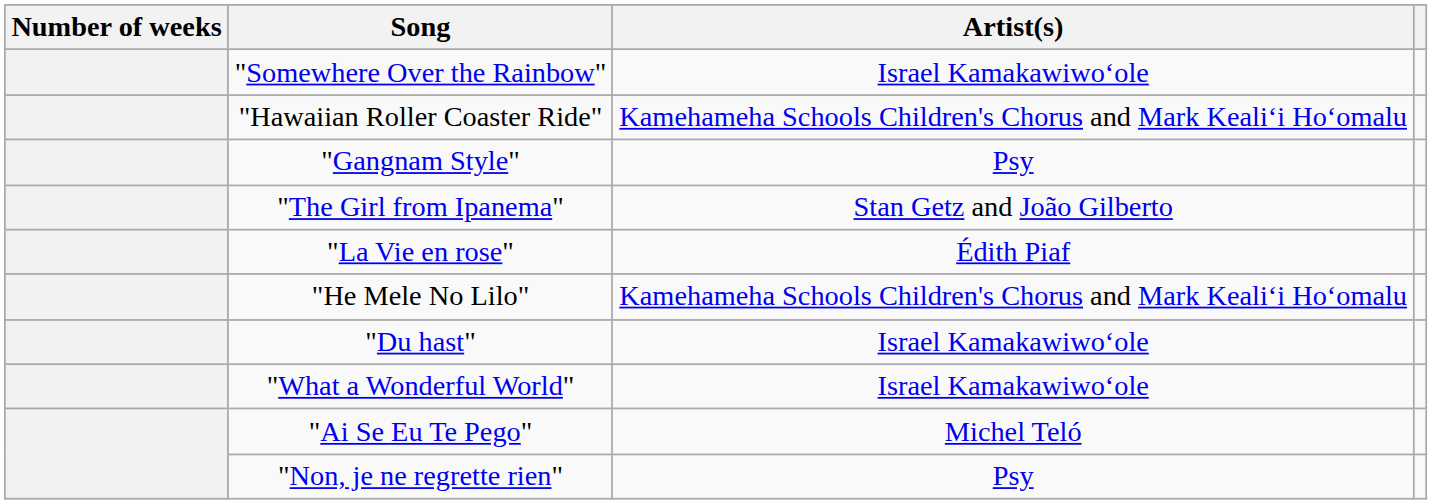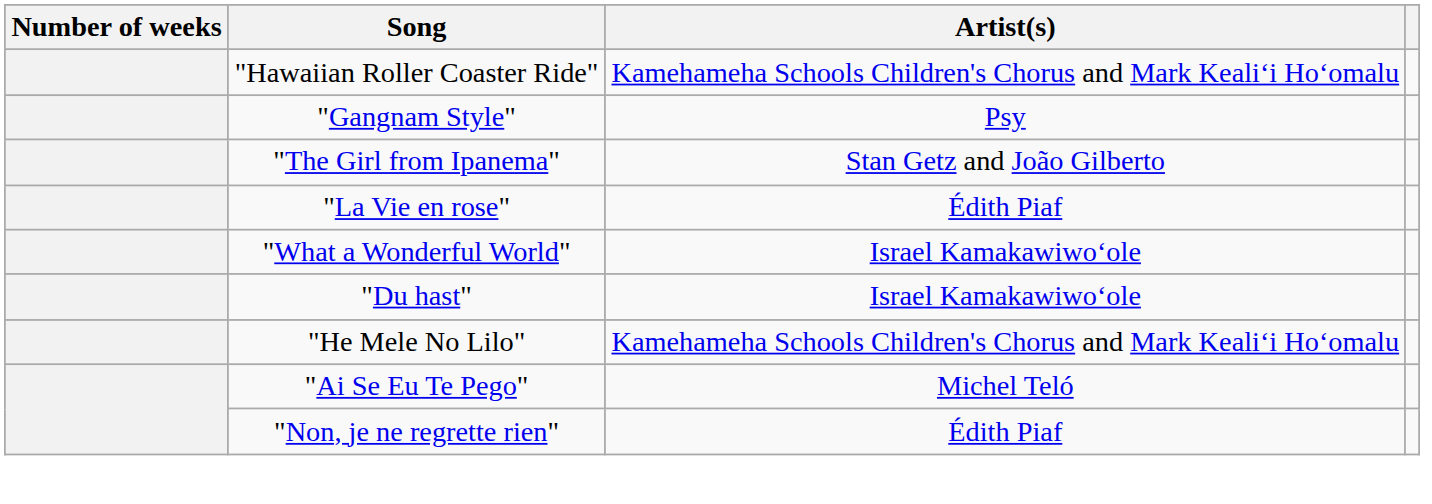- row: "Somewhere Over the Rainbow" | Israel Kamakawiwoʻole
rows swapped: "He Mele No Lilo" <-> "What a Wonderful World"
"Non, je ne regrette rien" | Artist(s): Psy -> Édith Piaf
